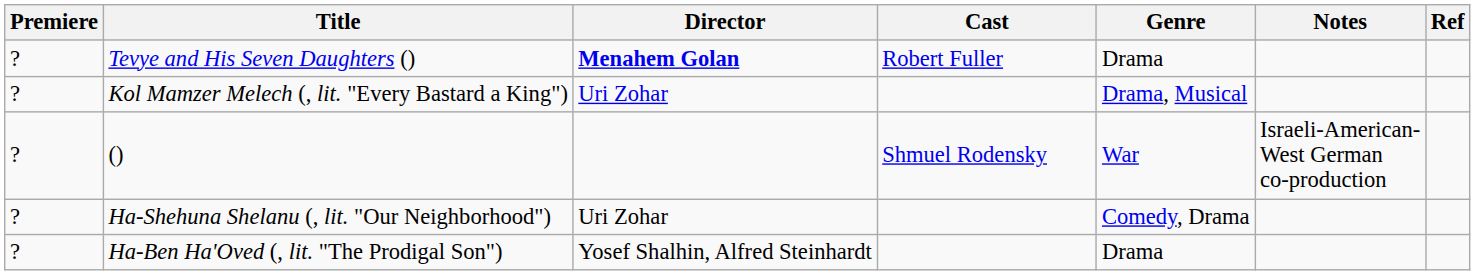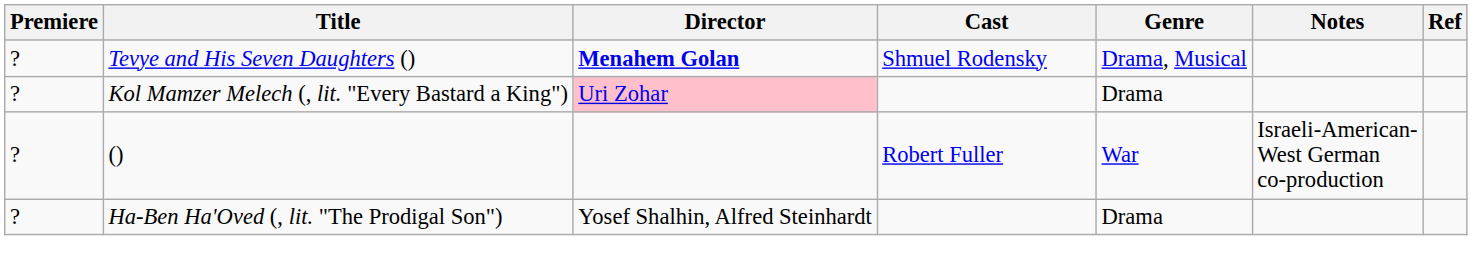Tevye and His Seven Daughters () | Cast: Robert Fuller -> Shmuel Rodensky
Tevye and His Seven Daughters () | Genre: Drama -> Drama, Musical
Kol Mamzer Melech (, lit. "Every Bastard a King") | Director: no background -> pink background
Kol Mamzer Melech (, lit. "Every Bastard a King") | Genre: Drama, Musical -> Drama
() | Cast: Shmuel Rodensky -> Robert Fuller
- row: ? | Ha-Shehuna Shelanu (, lit. "Our Neighborhood") | Uri Zohar | Comedy, Drama
